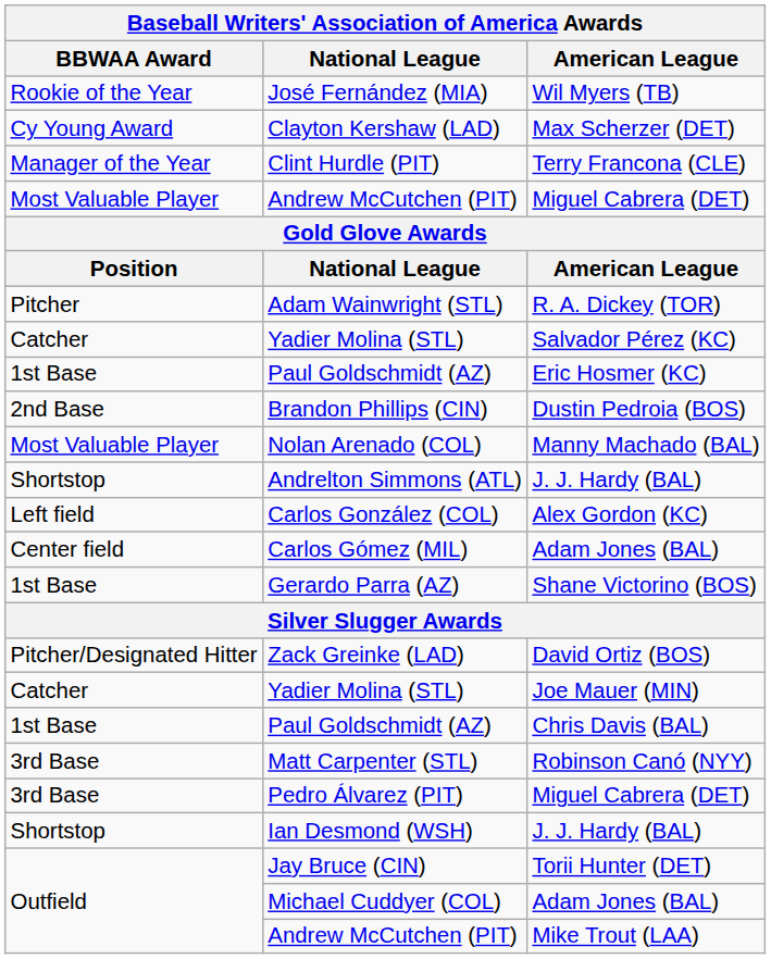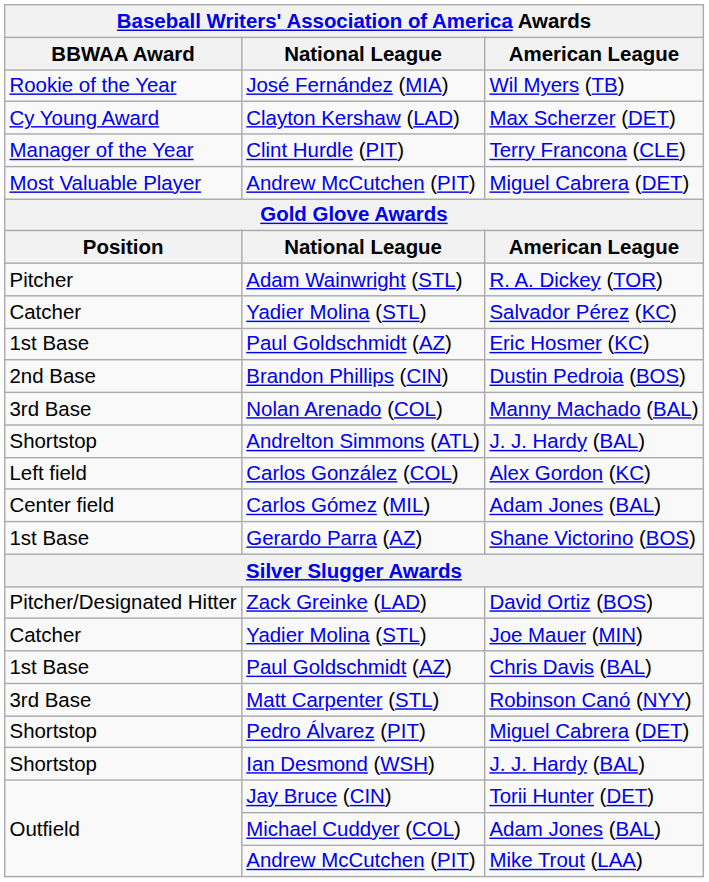Nolan Arenado (COL) | BBWAA Award: Most Valuable Player -> 3rd Base
Pedro Álvarez (PIT) | BBWAA Award: 3rd Base -> Shortstop
